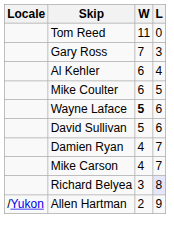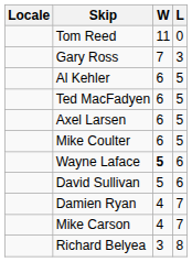Al Kehler | L: 4 -> 5
+ row: Ted MacFadyen | 6 | 5
+ row: Axel Larsen | 6 | 5
Richard Belyea | L: lavender background -> no background
- row: /Yukon | Allen Hartman | 2 | 9
